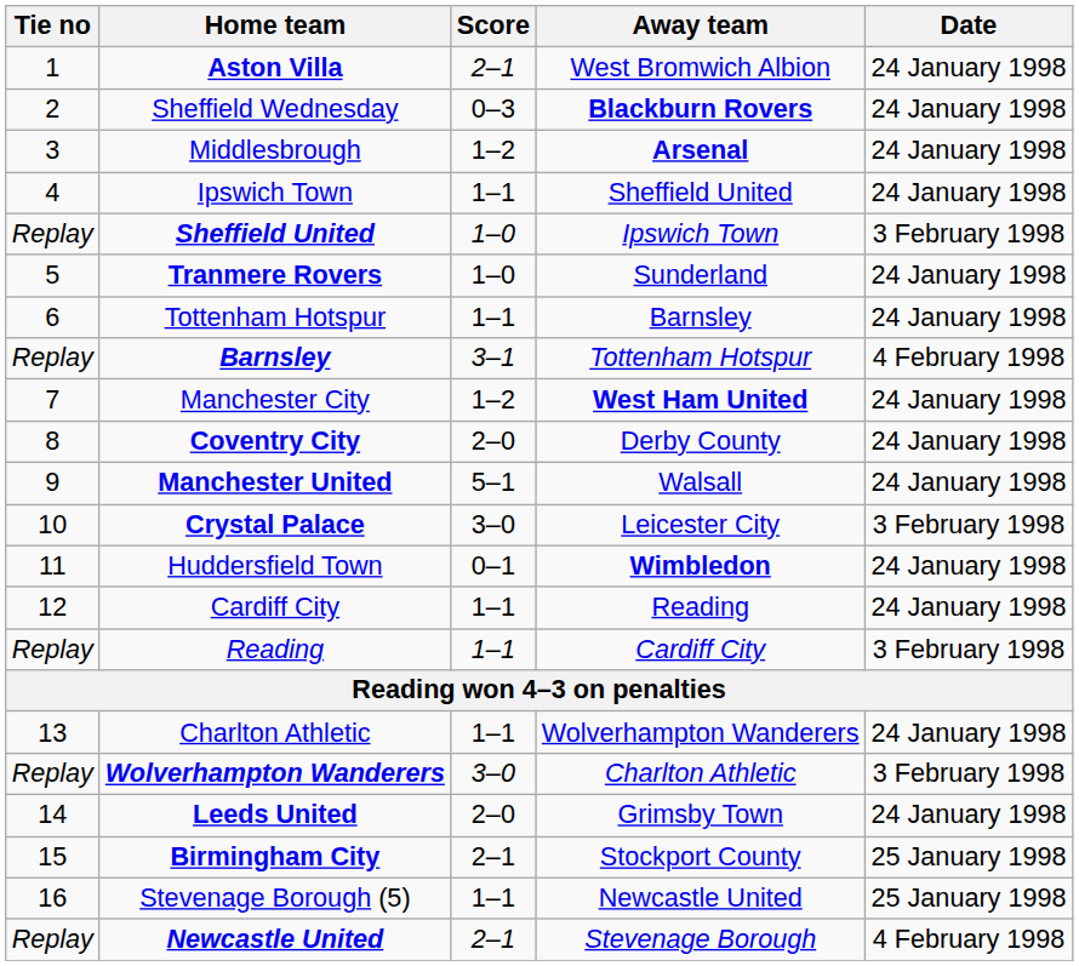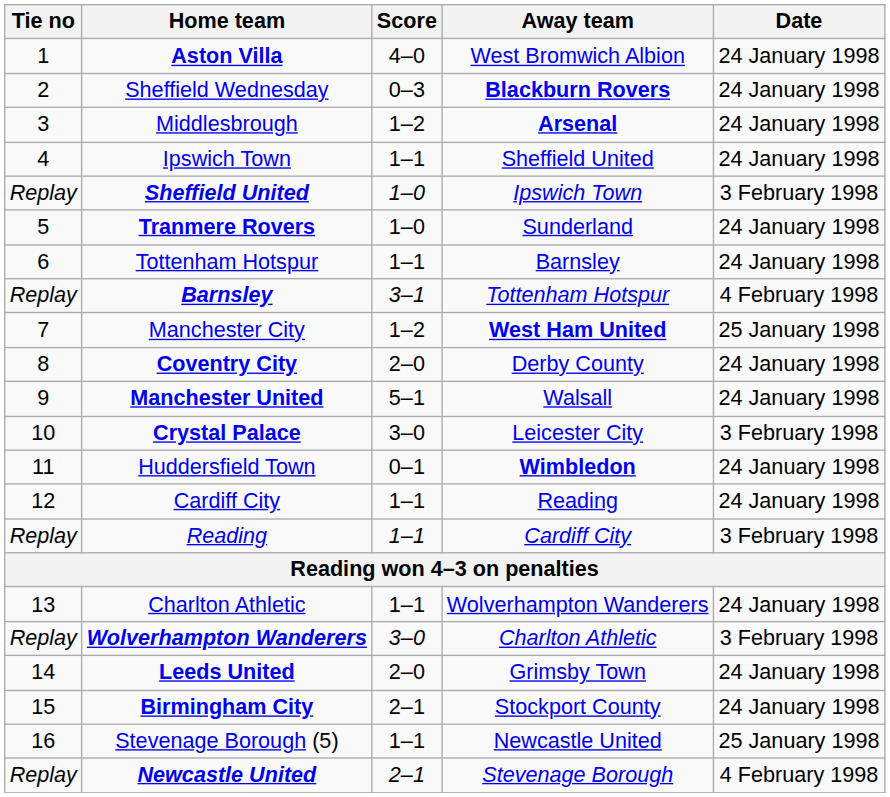Aston Villa | Score: 2–1 -> 4–0
Manchester City | Date: 24 January 1998 -> 25 January 1998
Birmingham City | Date: 25 January 1998 -> 24 January 1998
